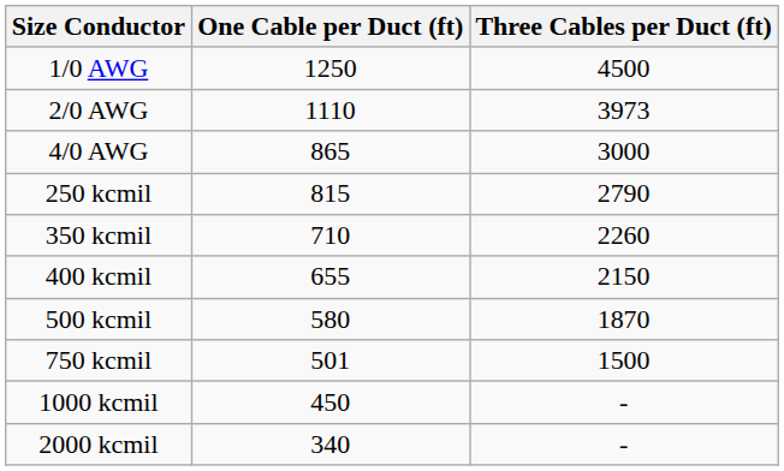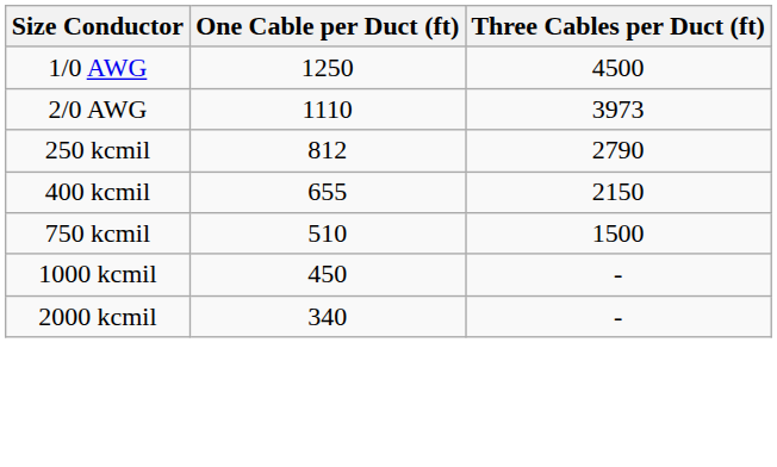- row: 4/0 AWG | 865 | 3000
250 kcmil | One Cable per Duct (ft): 815 -> 812
- row: 350 kcmil | 710 | 2260
- row: 500 kcmil | 580 | 1870
750 kcmil | One Cable per Duct (ft): 501 -> 510
